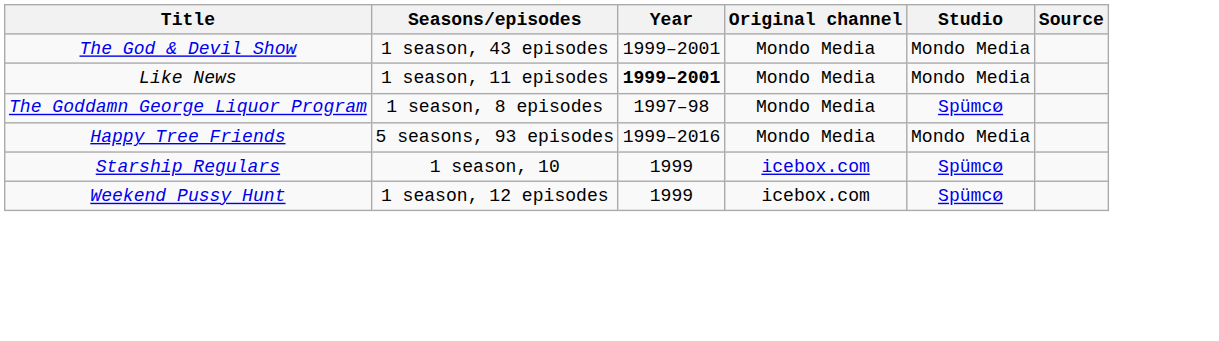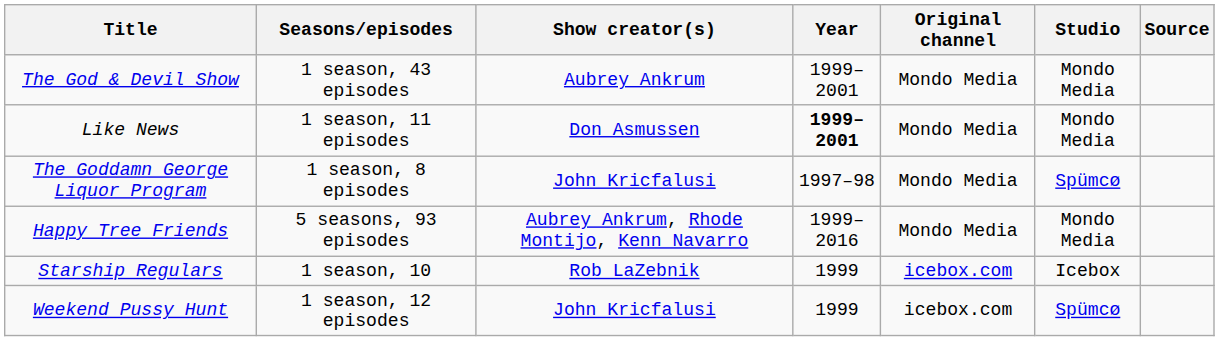+ column: Show creator(s) | Aubrey Ankrum | Don Asmussen | John Kricfalusi | Aubrey Ankrum, Rhode Montijo, Kenn Navarro | Rob LaZebnik | John Kricfalusi
Starship Regulars | Studio: Spümcø -> Icebox
